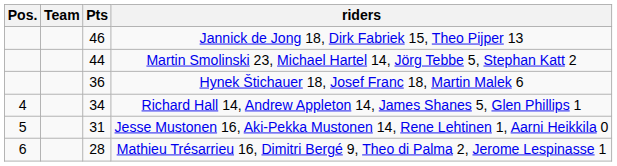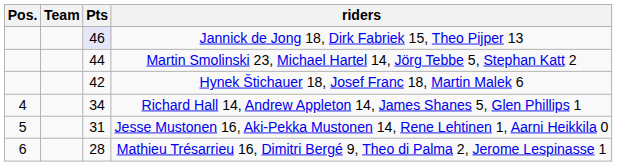Jannick de Jong 18, Dirk Fabriek 15, Theo Pijper 13 | Pts: no background -> lavender background
Hynek Štichauer 18, Josef Franc 18, Martin Malek 6 | Pts: 36 -> 42
